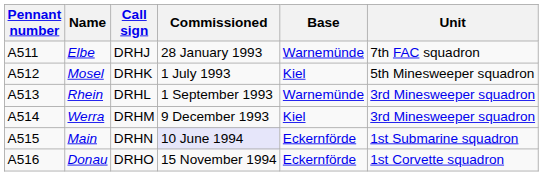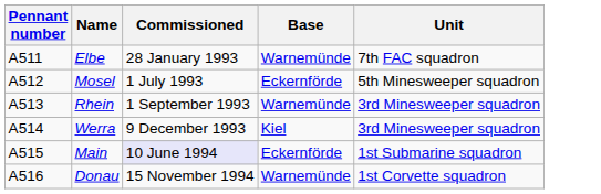- column: Call sign | DRHJ | DRHK | DRHL | DRHM | DRHN | DRHO
Mosel | Base: Kiel -> Eckernförde
Donau | Base: Eckernförde -> Warnemünde
